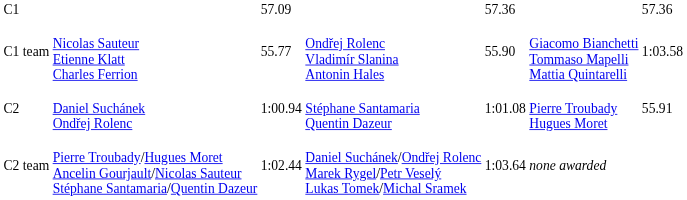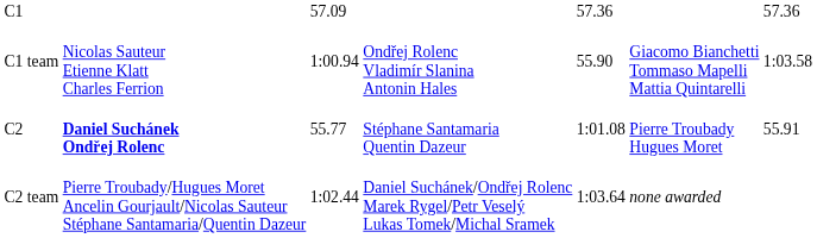C1 team | column 3: 55.77 -> 1:00.94
C2 | column 2: normal -> bold
C2 | column 3: 1:00.94 -> 55.77
